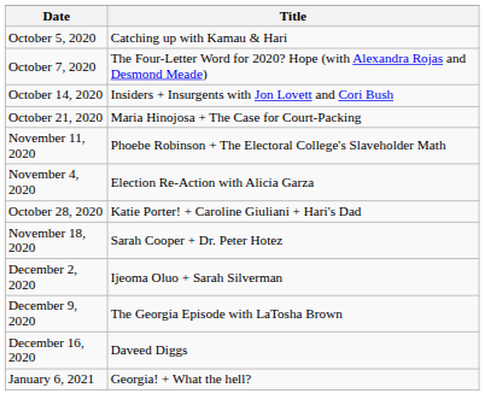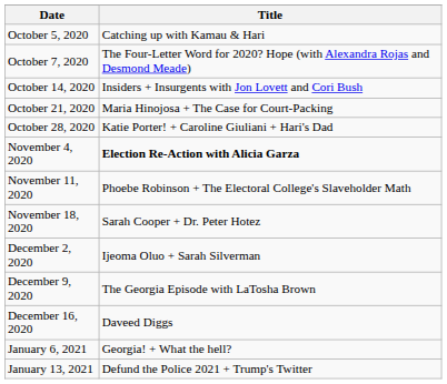rows swapped: October 28, 2020 <-> November 11, 2020
November 4, 2020 | Title: normal -> bold
+ row: January 13, 2021 | Defund the Police 2021 + Trump's Twitter
